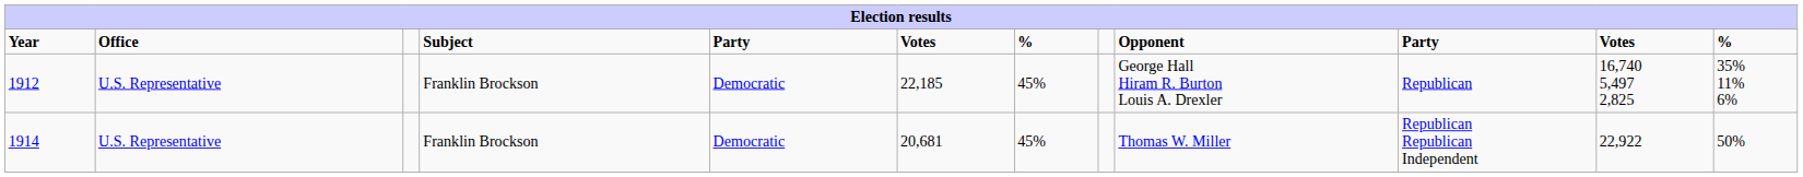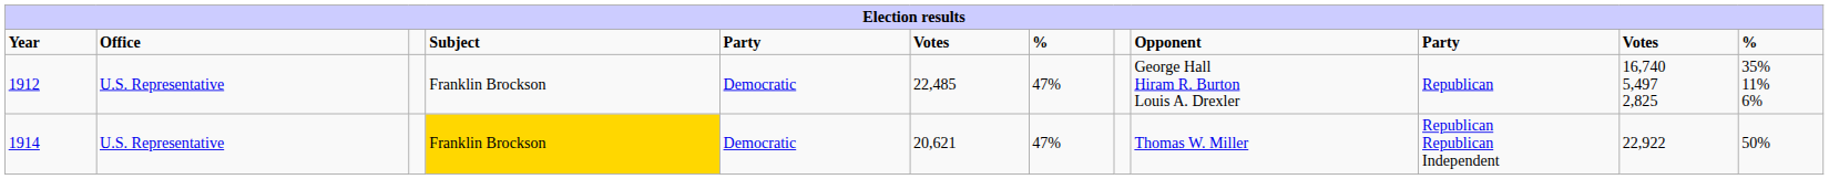1912 | column 6: 22,185 -> 22,485
1912 | column 7: 45% -> 47%
1914 | Subject: no background -> gold background
1914 | column 6: 20,681 -> 20,621
1914 | column 7: 45% -> 47%
